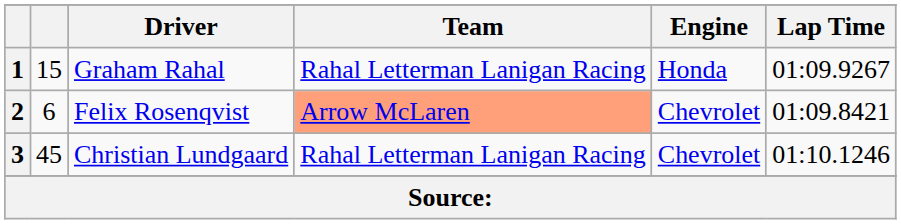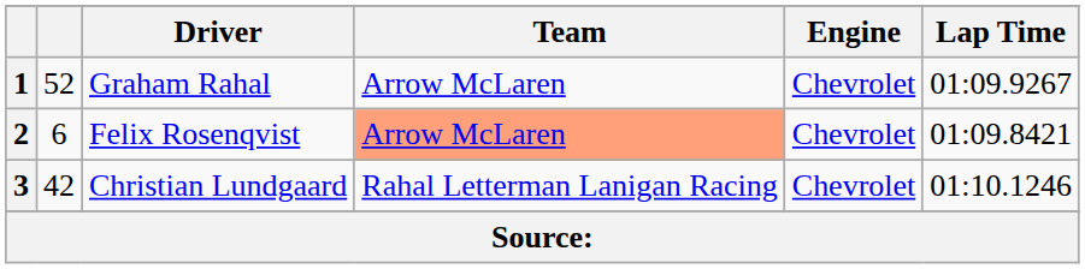1 | column 2: 15 -> 52
1 | Team: Rahal Letterman Lanigan Racing -> Arrow McLaren
1 | Engine: Honda -> Chevrolet
3 | column 2: 45 -> 42
